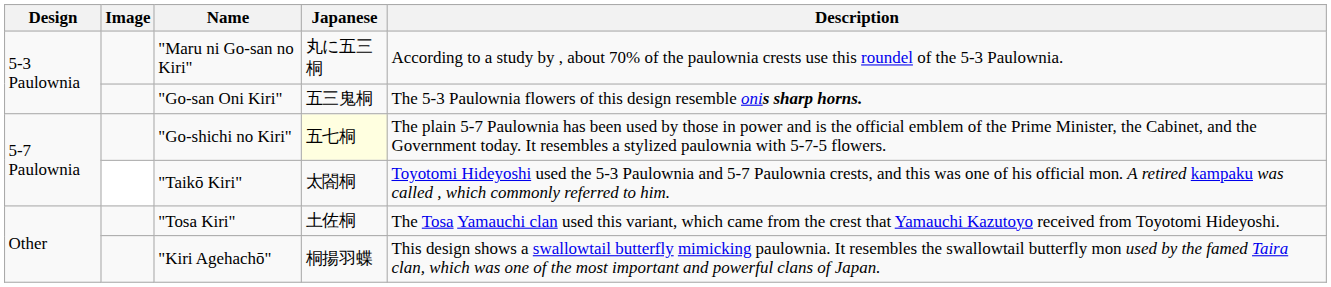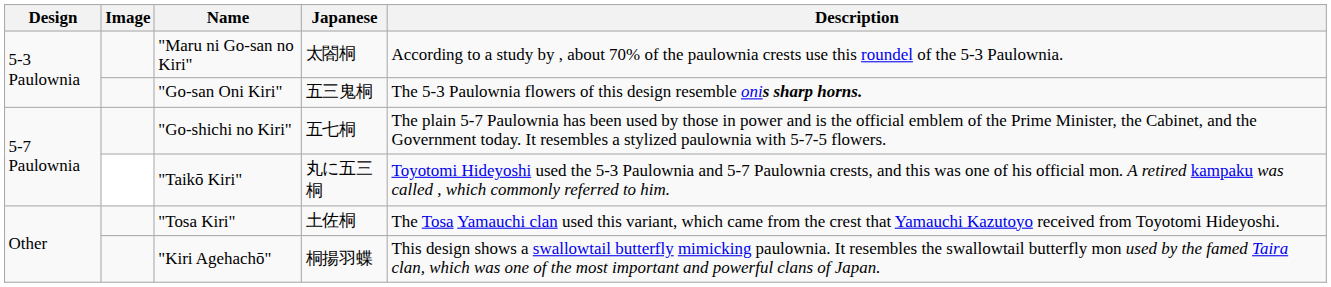"Maru ni Go-san no Kiri" | Japanese: 丸に五三桐 -> 太閤桐
"Go-shichi no Kiri" | Japanese: lightyellow background -> no background
"Taikō Kiri" | Japanese: 太閤桐 -> 丸に五三桐
